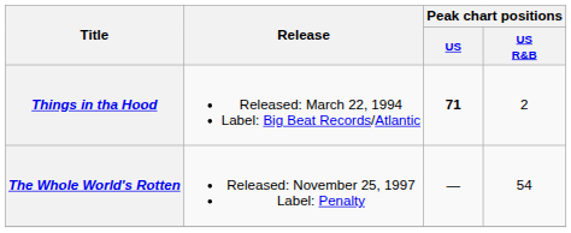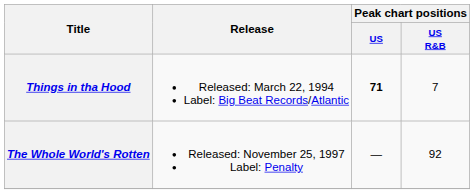Things in tha Hood | Peak chart positions / US R&B: 2 -> 7
The Whole World's Rotten | Peak chart positions / US R&B: 54 -> 92
